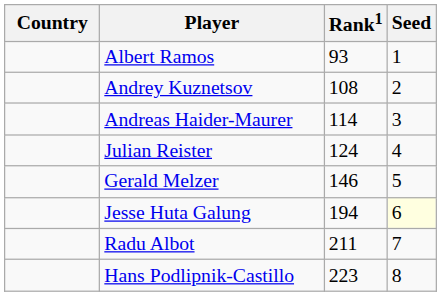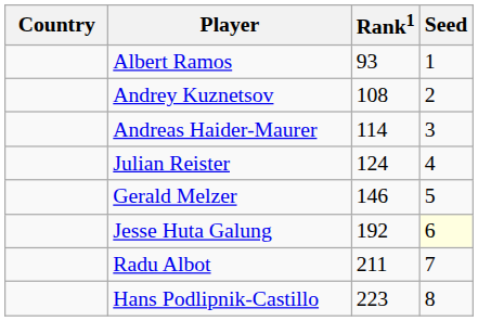Jesse Huta Galung | Rank1: 194 -> 192
